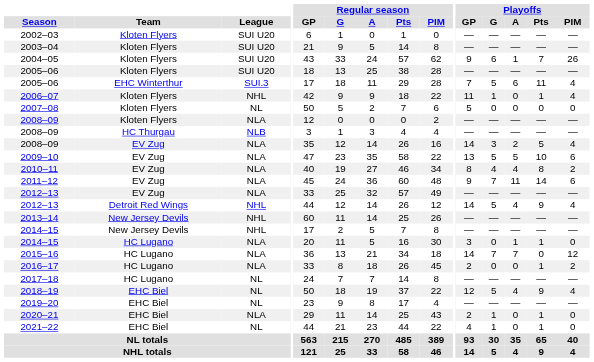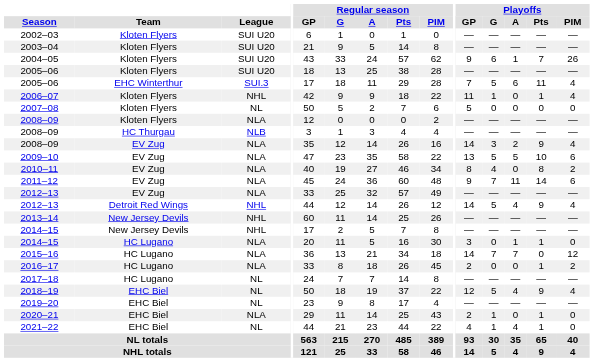2008–09 / EV Zug | Playoffs / Pts: 5 -> 9
2010–11 | Playoffs / A: 4 -> 0
2021–22 | Playoffs / A: 0 -> 4
